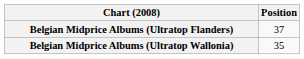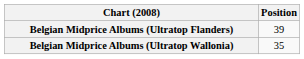Belgian Midprice Albums (Ultratop Flanders) | Position: 37 -> 39
